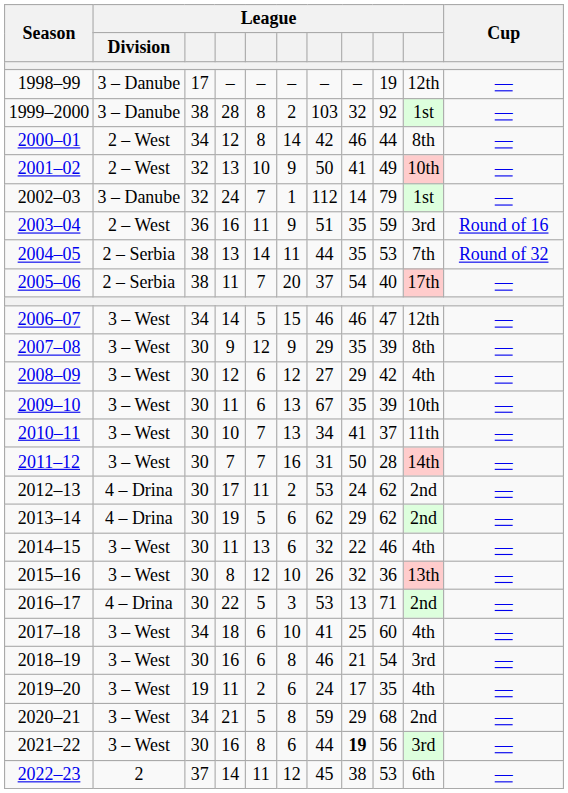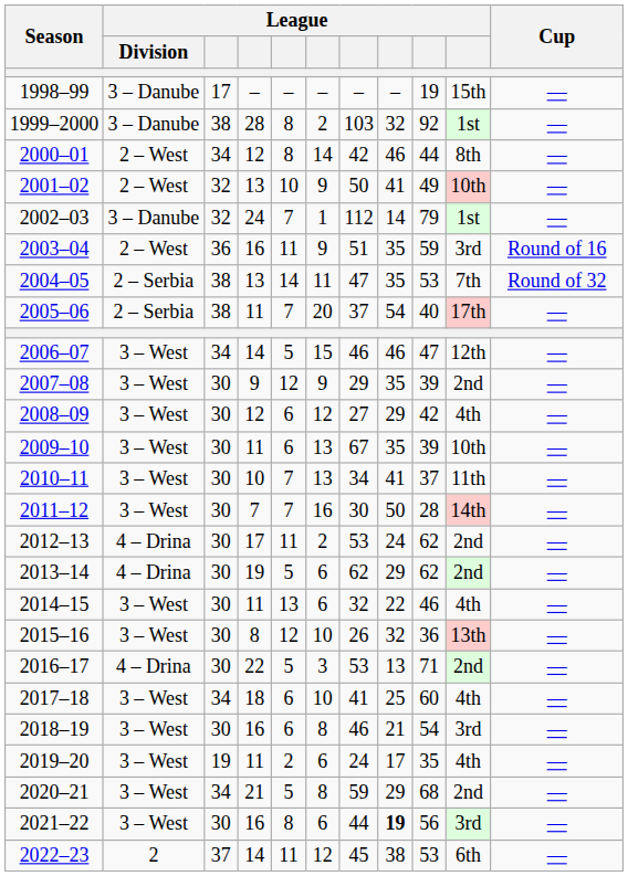1998–99 | column 10: 12th -> 15th
2004–05 | column 7: 44 -> 47
2007–08 | column 10: 8th -> 2nd
2011–12 | column 7: 31 -> 30
